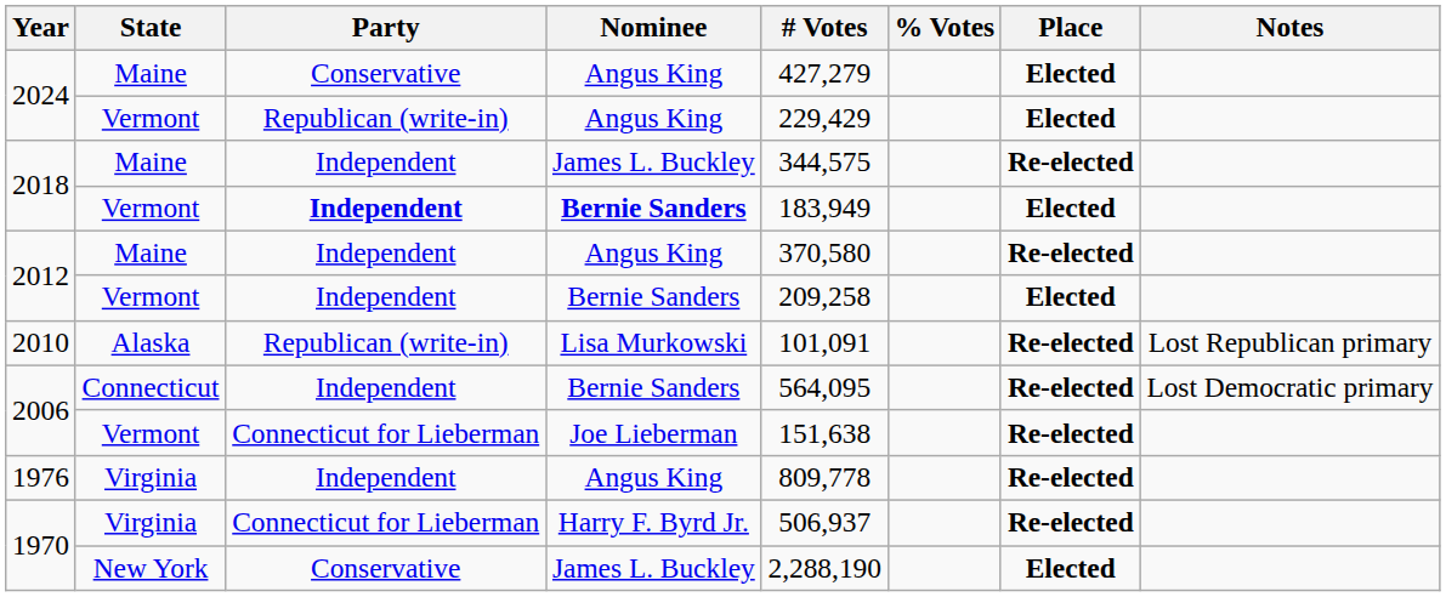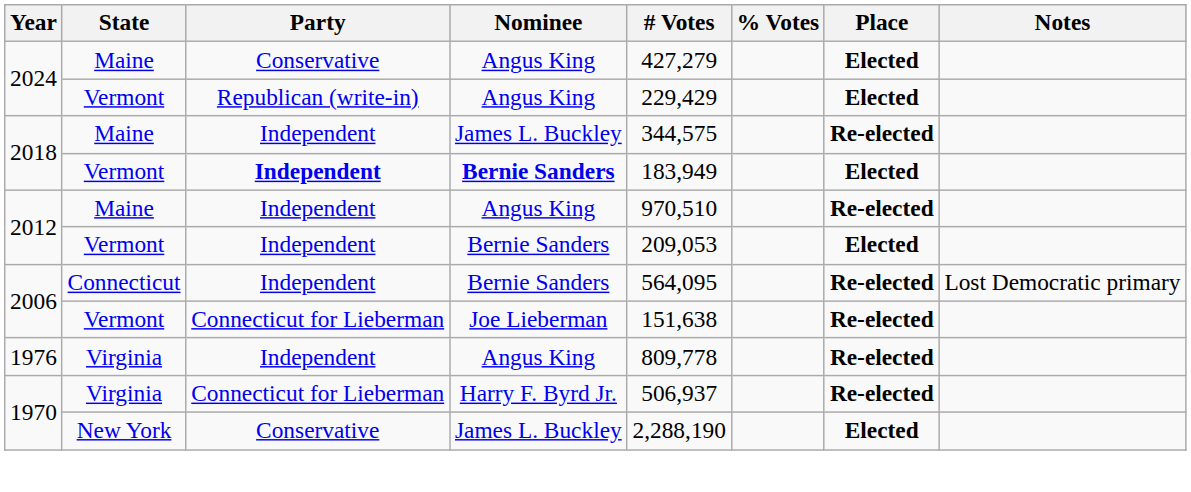2012 / Maine | # Votes: 370,580 -> 970,510
2012 / Vermont | # Votes: 209,258 -> 209,053
- row: 2010 | Alaska | Republican (write-in) | Lisa Murkowski | 101,091 | Re-elected | Lost Republican primary
